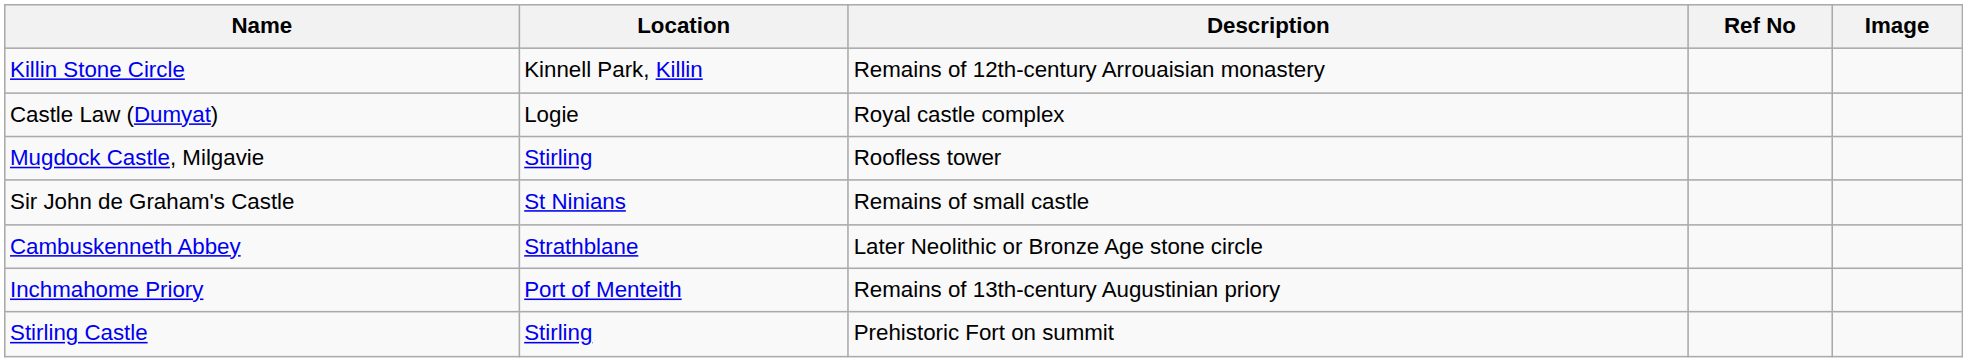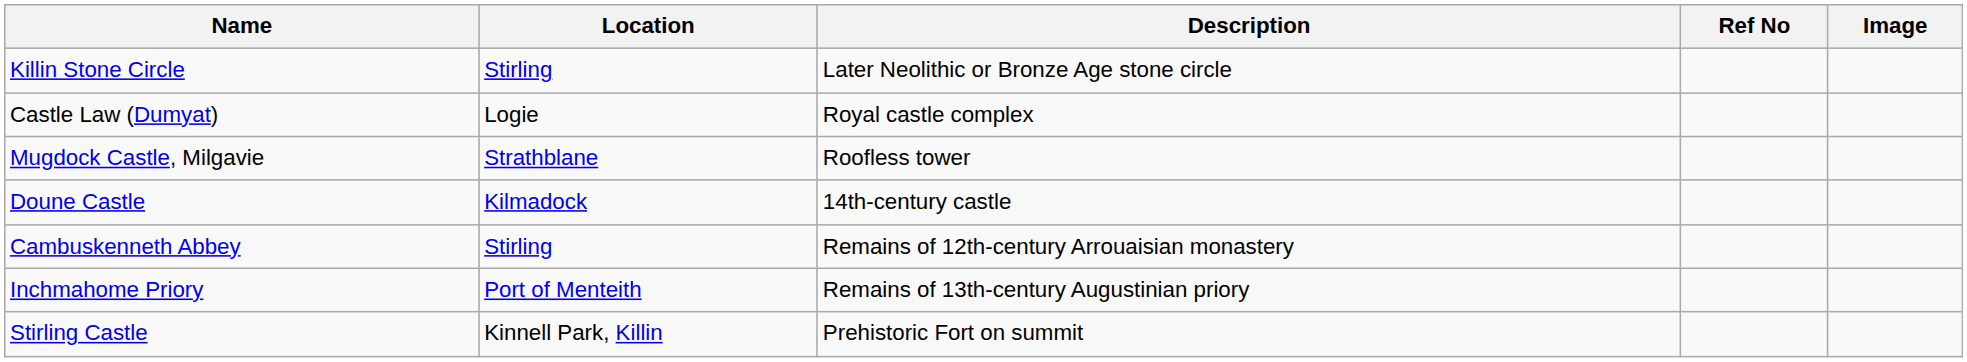Killin Stone Circle | Location: Kinnell Park, Killin -> Stirling
Killin Stone Circle | Description: Remains of 12th-century Arrouaisian monastery -> Later Neolithic or Bronze Age stone circle
Mugdock Castle, Milgavie | Location: Stirling -> Strathblane
- row: Sir John de Graham's Castle | St Ninians | Remains of small castle
+ row: Doune Castle | Kilmadock | 14th-century castle
Cambuskenneth Abbey | Location: Strathblane -> Stirling
Cambuskenneth Abbey | Description: Later Neolithic or Bronze Age stone circle -> Remains of 12th-century Arrouaisian monastery
Stirling Castle | Location: Stirling -> Kinnell Park, Killin
